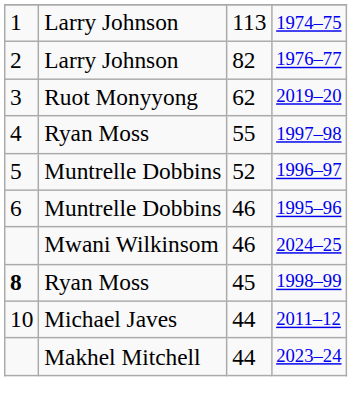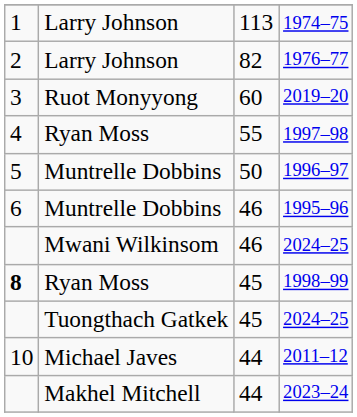2019–20 | column 3: 62 -> 60
1996–97 | column 3: 52 -> 50
+ row: Tuongthach Gatkek | 45 | 2024–25
